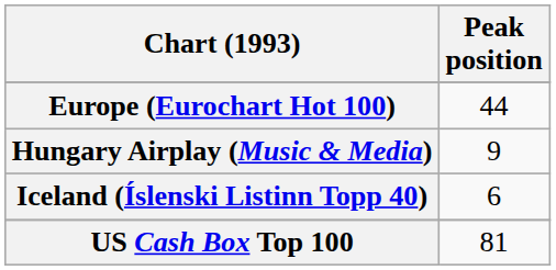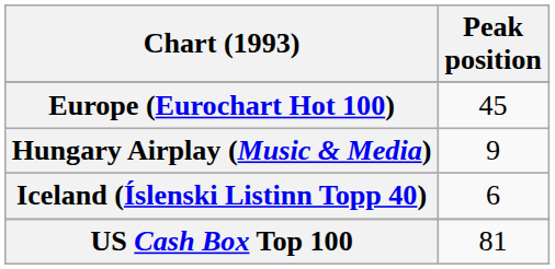Europe (Eurochart Hot 100) | Peak position: 44 -> 45
